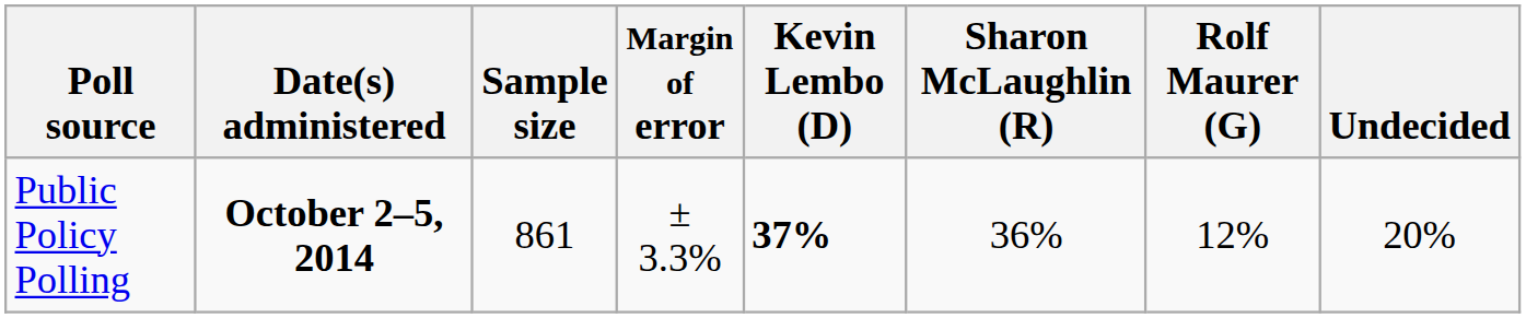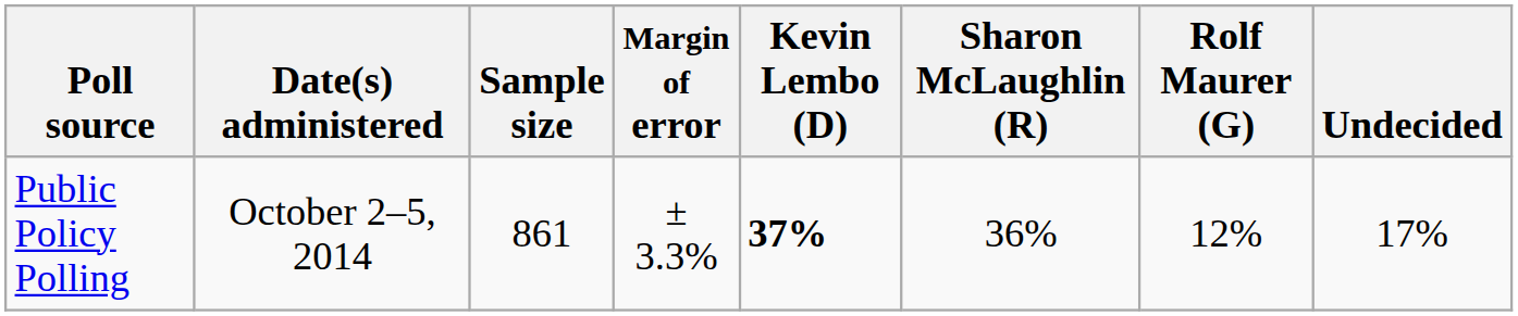Public Policy Polling | Date(s) administered: bold -> normal
Public Policy Polling | Undecided: 20% -> 17%
